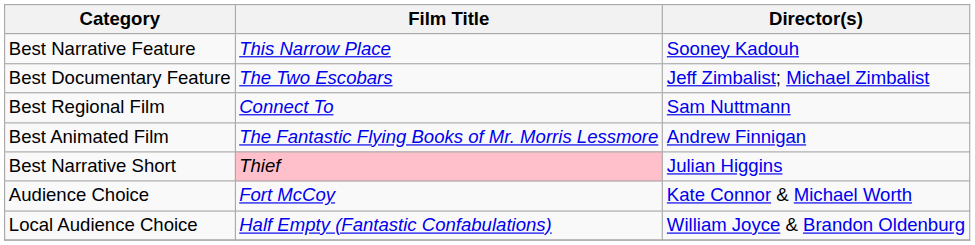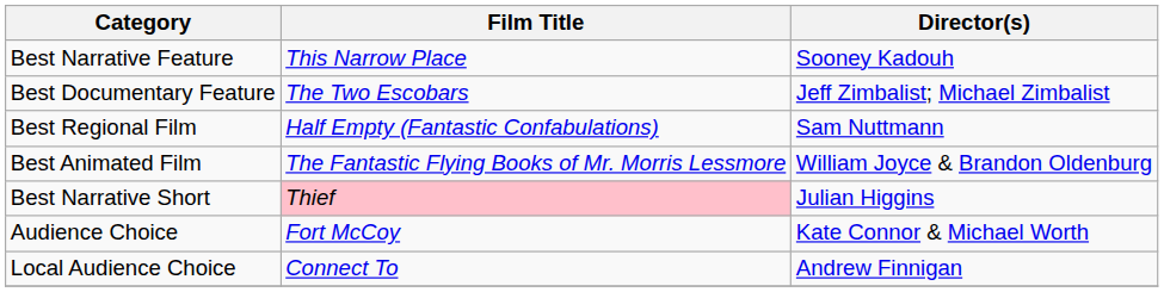Best Regional Film | Film Title: Connect To -> Half Empty (Fantastic Confabulations)
Best Animated Film | Director(s): Andrew Finnigan -> William Joyce & Brandon Oldenburg
Local Audience Choice | Film Title: Half Empty (Fantastic Confabulations) -> Connect To
Local Audience Choice | Director(s): William Joyce & Brandon Oldenburg -> Andrew Finnigan
